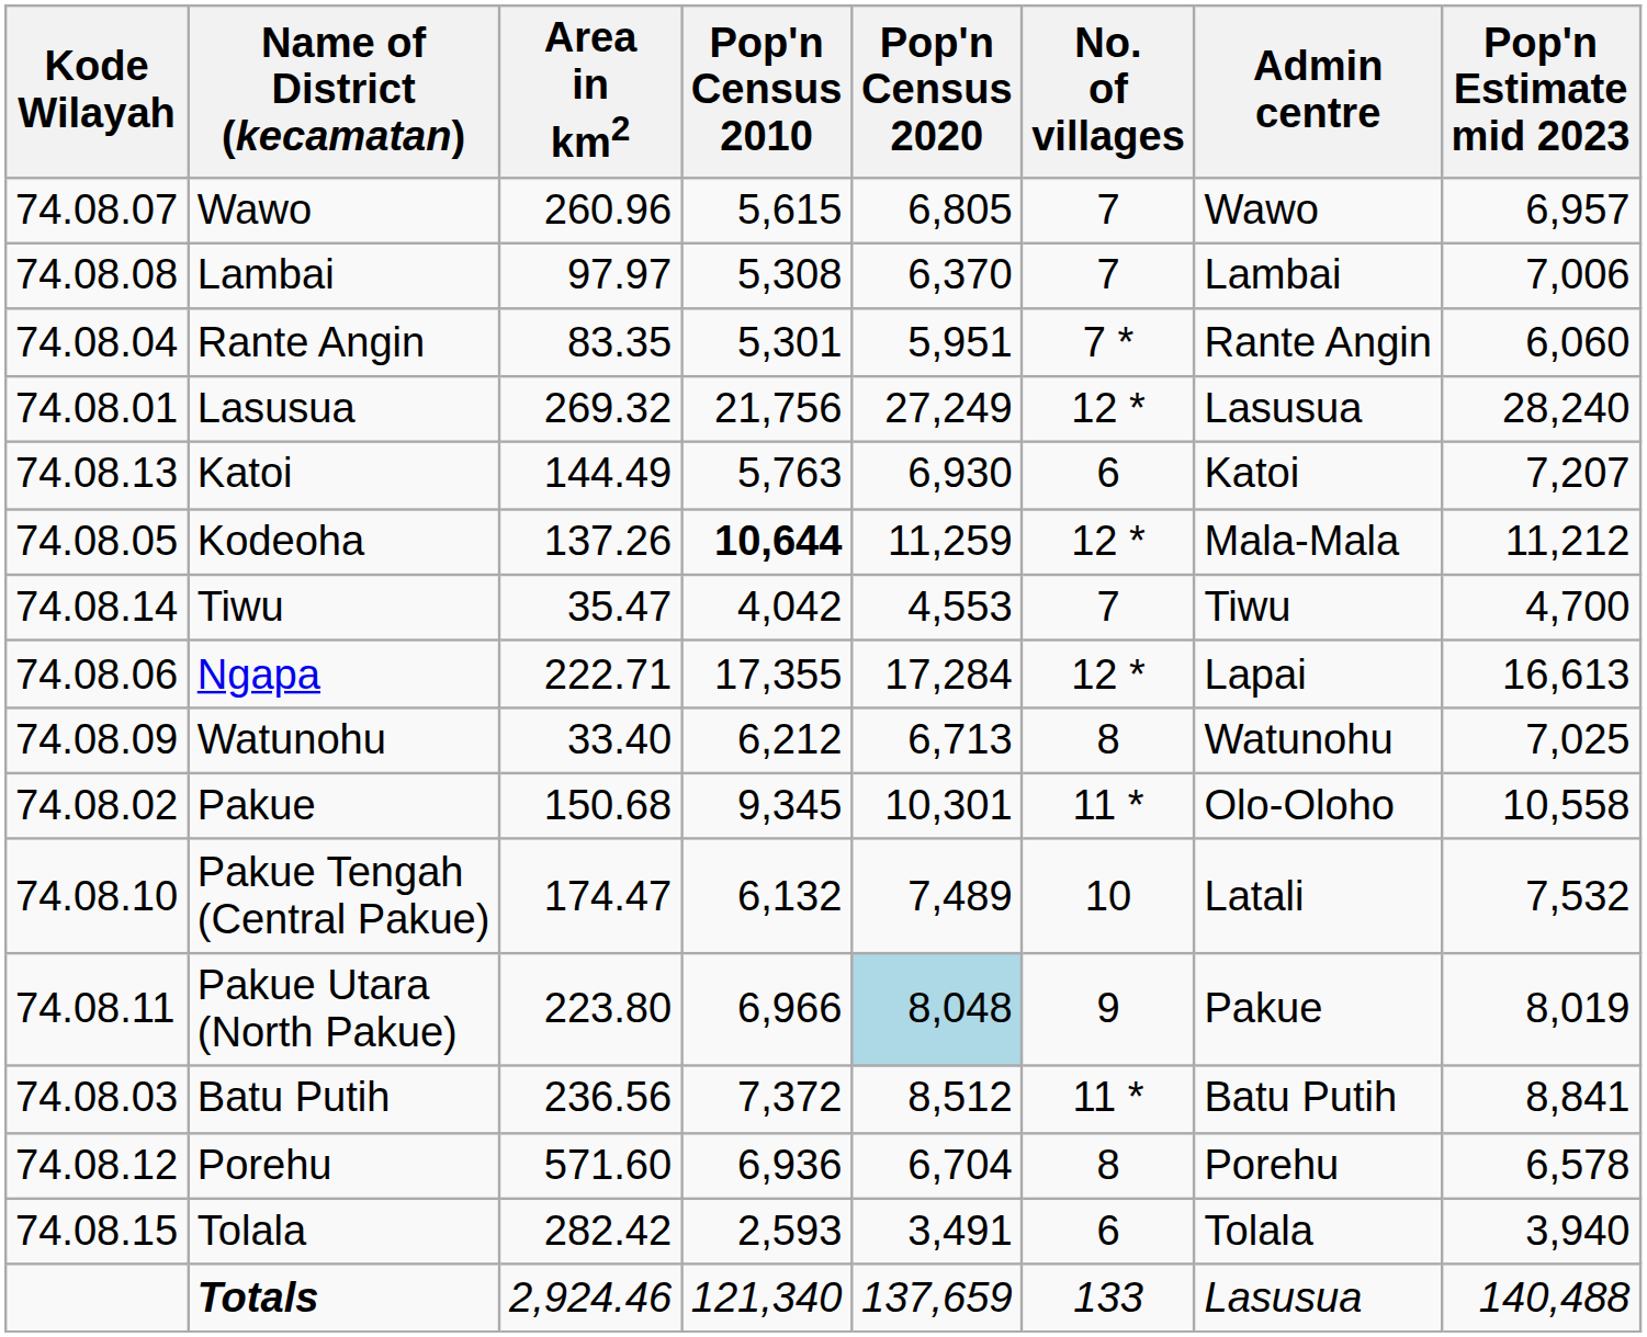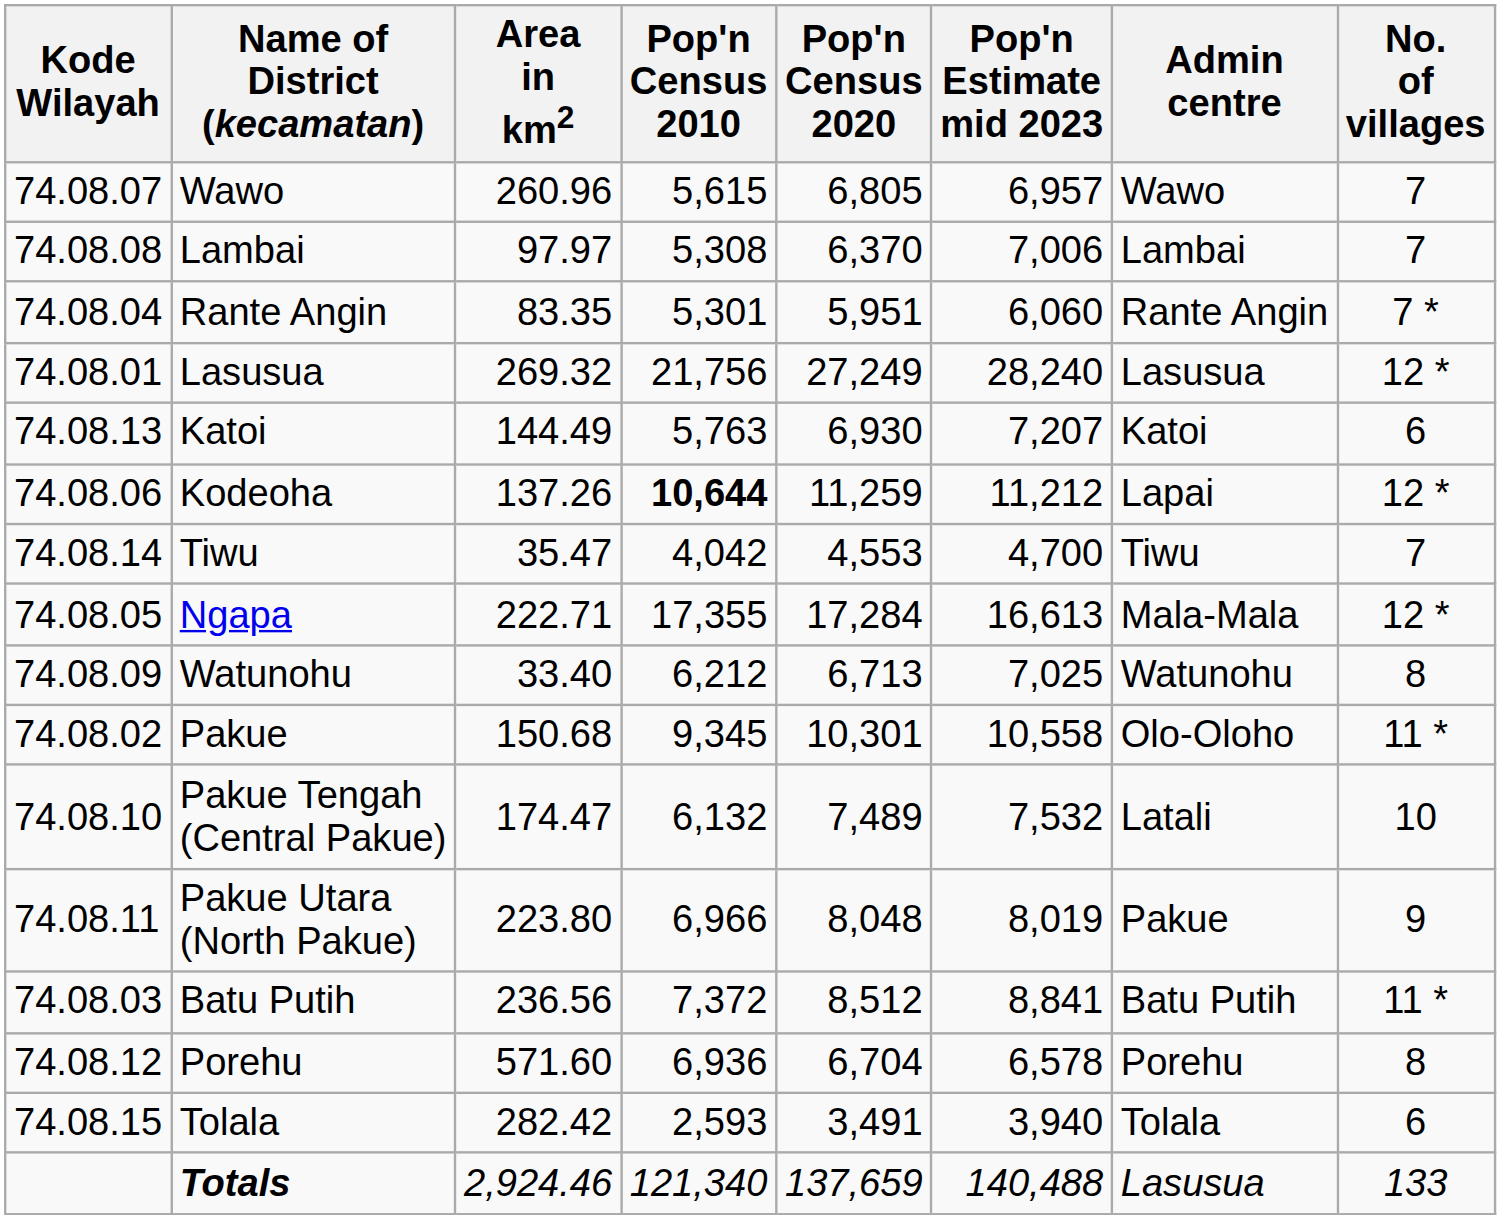columns swapped: Pop'n Estimate mid 2023 <-> No. of villages
Kodeoha | Kode Wilayah: 74.08.05 -> 74.08.06
Kodeoha | Admin centre: Mala-Mala -> Lapai
Ngapa | Kode Wilayah: 74.08.06 -> 74.08.05
Ngapa | Admin centre: Lapai -> Mala-Mala
Pakue Utara (North Pakue) | Pop'n Census 2020: lightblue background -> no background
